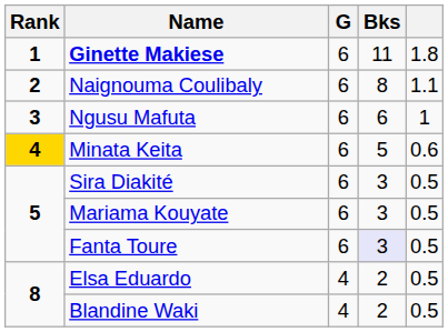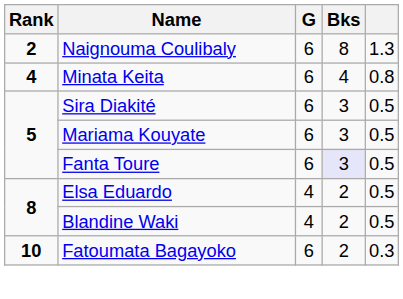- row: 1 | Ginette Makiese | 6 | 11 | 1.8
Naignouma Coulibaly | column 5: 1.1 -> 1.3
- row: 3 | Ngusu Mafuta | 6 | 6 | 1
Minata Keita | Rank: gold background -> no background
Minata Keita | Bks: 5 -> 4
Minata Keita | column 5: 0.6 -> 0.8
+ row: 10 | Fatoumata Bagayoko | 6 | 2 | 0.3
